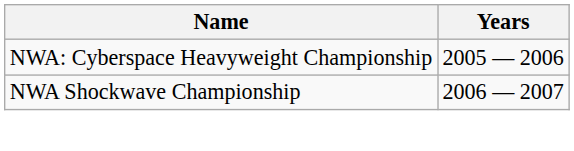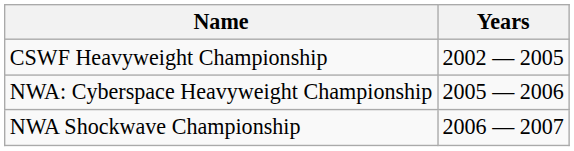+ row: CSWF Heavyweight Championship | 2002 — 2005
